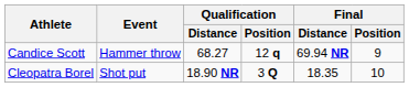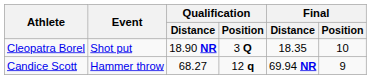rows swapped: Cleopatra Borel <-> Candice Scott
